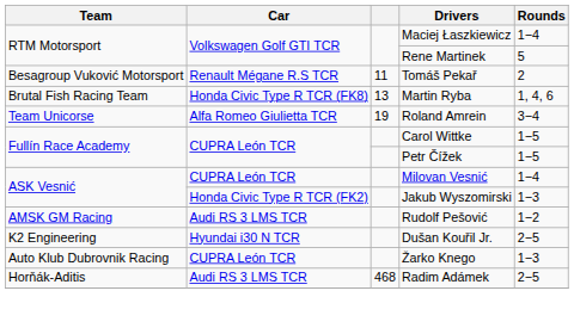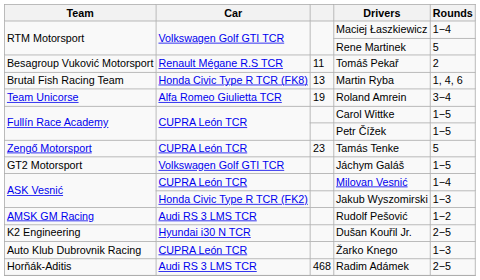+ row: Zengő Motorsport | CUPRA León TCR | 23 | Tamás Tenke | 5
+ row: GT2 Motorsport | Volkswagen Golf GTI TCR | Jáchym Galáš | 1−5
